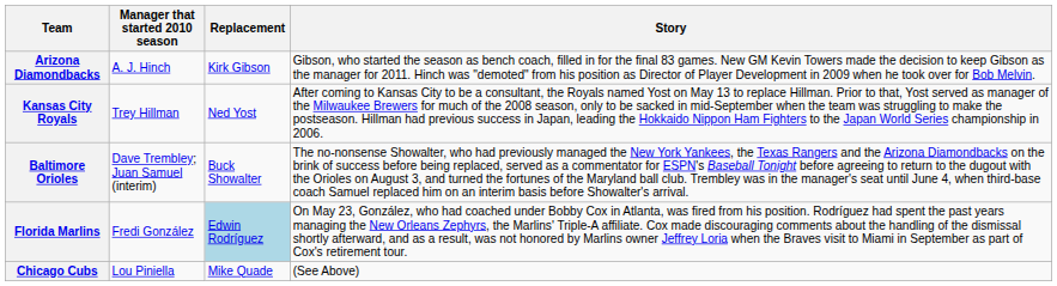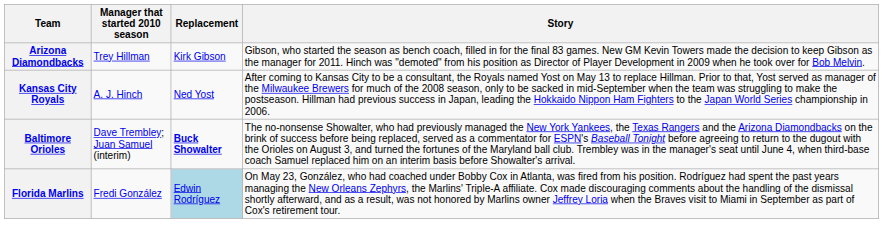Arizona Diamondbacks | Manager that started 2010 season: A. J. Hinch -> Trey Hillman
Kansas City Royals | Manager that started 2010 season: Trey Hillman -> A. J. Hinch
Baltimore Orioles | Replacement: normal -> bold
- row: Chicago Cubs | Lou Piniella | Mike Quade | (See Above)
